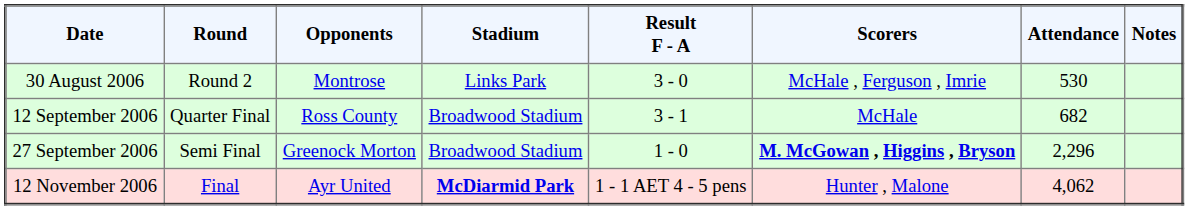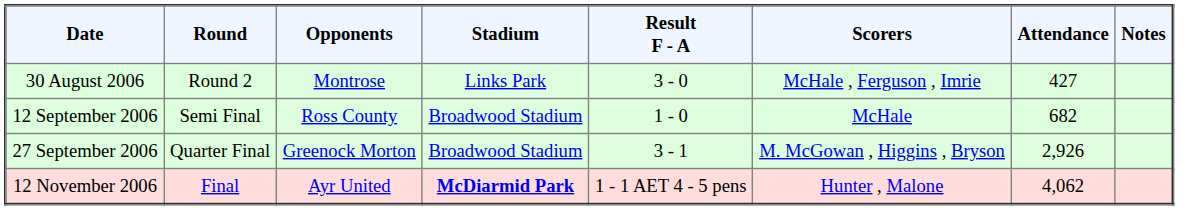30 August 2006 | Attendance: 530 -> 427
12 September 2006 | Round: Quarter Final -> Semi Final
12 September 2006 | Result F - A: 3 - 1 -> 1 - 0
27 September 2006 | Round: Semi Final -> Quarter Final
27 September 2006 | Result F - A: 1 - 0 -> 3 - 1
27 September 2006 | Scorers: bold -> normal
27 September 2006 | Attendance: 2,296 -> 2,926
